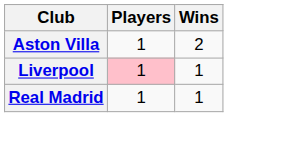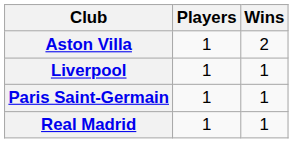Liverpool | Players: pink background -> no background
+ row: Paris Saint-Germain | 1 | 1
